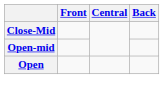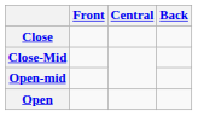+ row: Close
